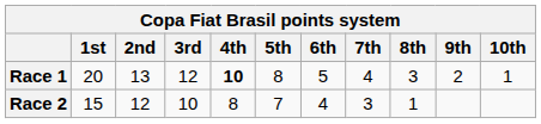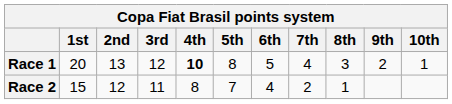Race 2 | 3rd: 10 -> 11
Race 2 | 7th: 3 -> 2
